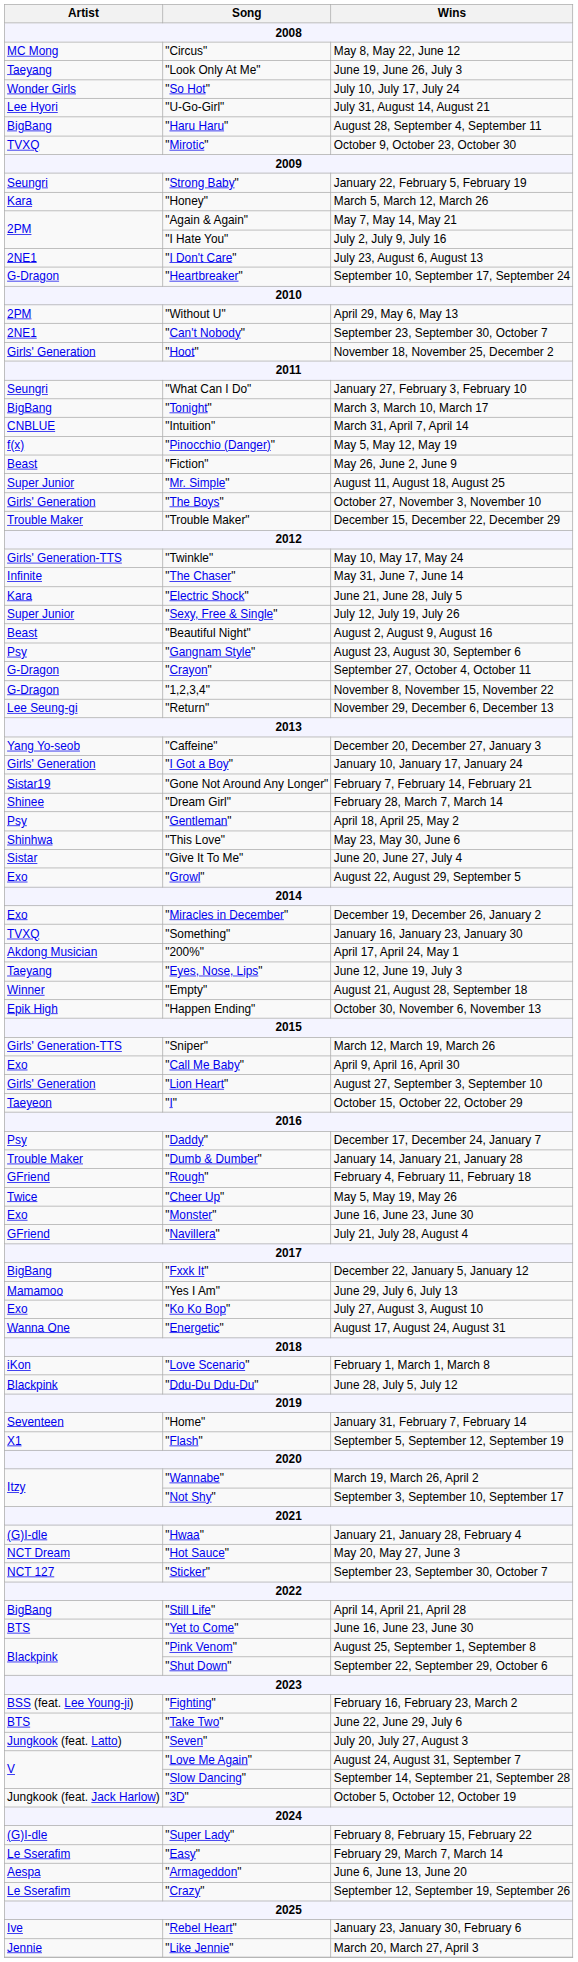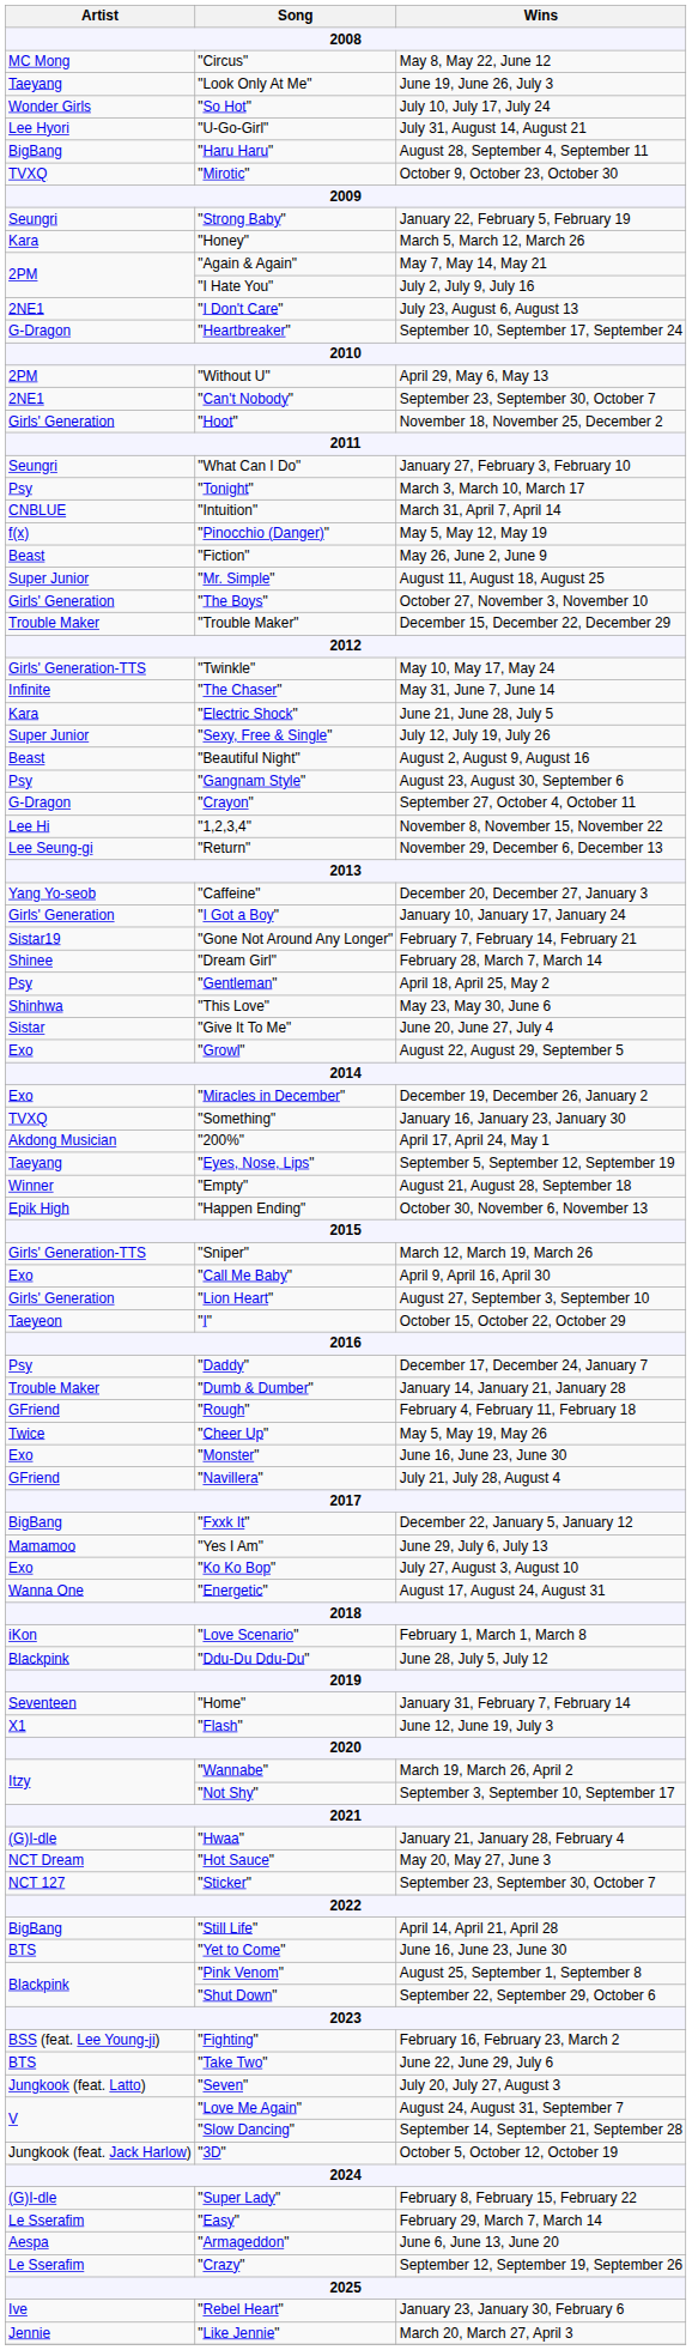"Tonight" | Artist: BigBang -> Psy
"1,2,3,4" | Artist: G-Dragon -> Lee Hi
"Eyes, Nose, Lips" | Wins: June 12, June 19, July 3 -> September 5, September 12, September 19
"Flash" | Wins: September 5, September 12, September 19 -> June 12, June 19, July 3
